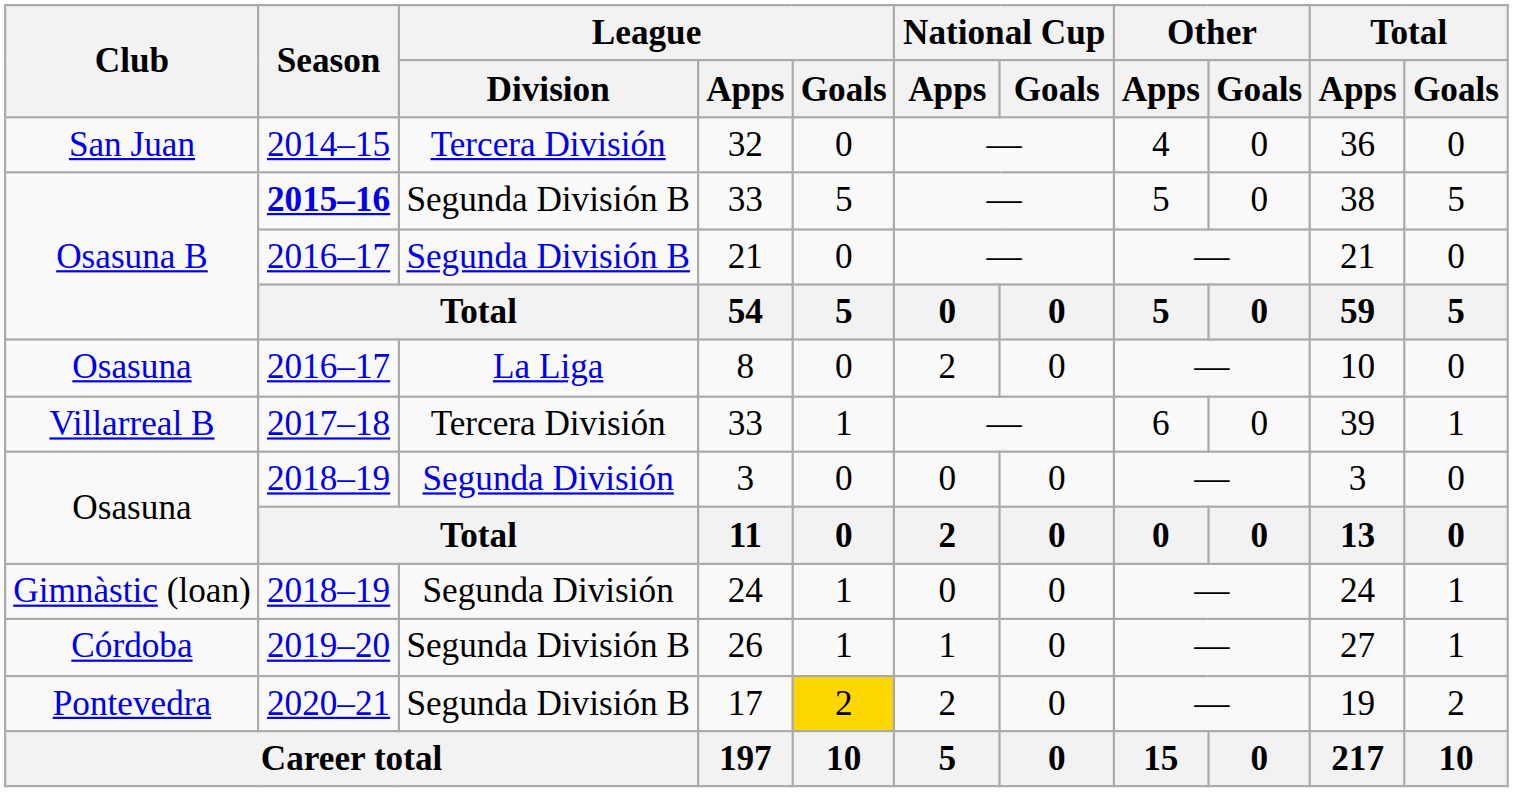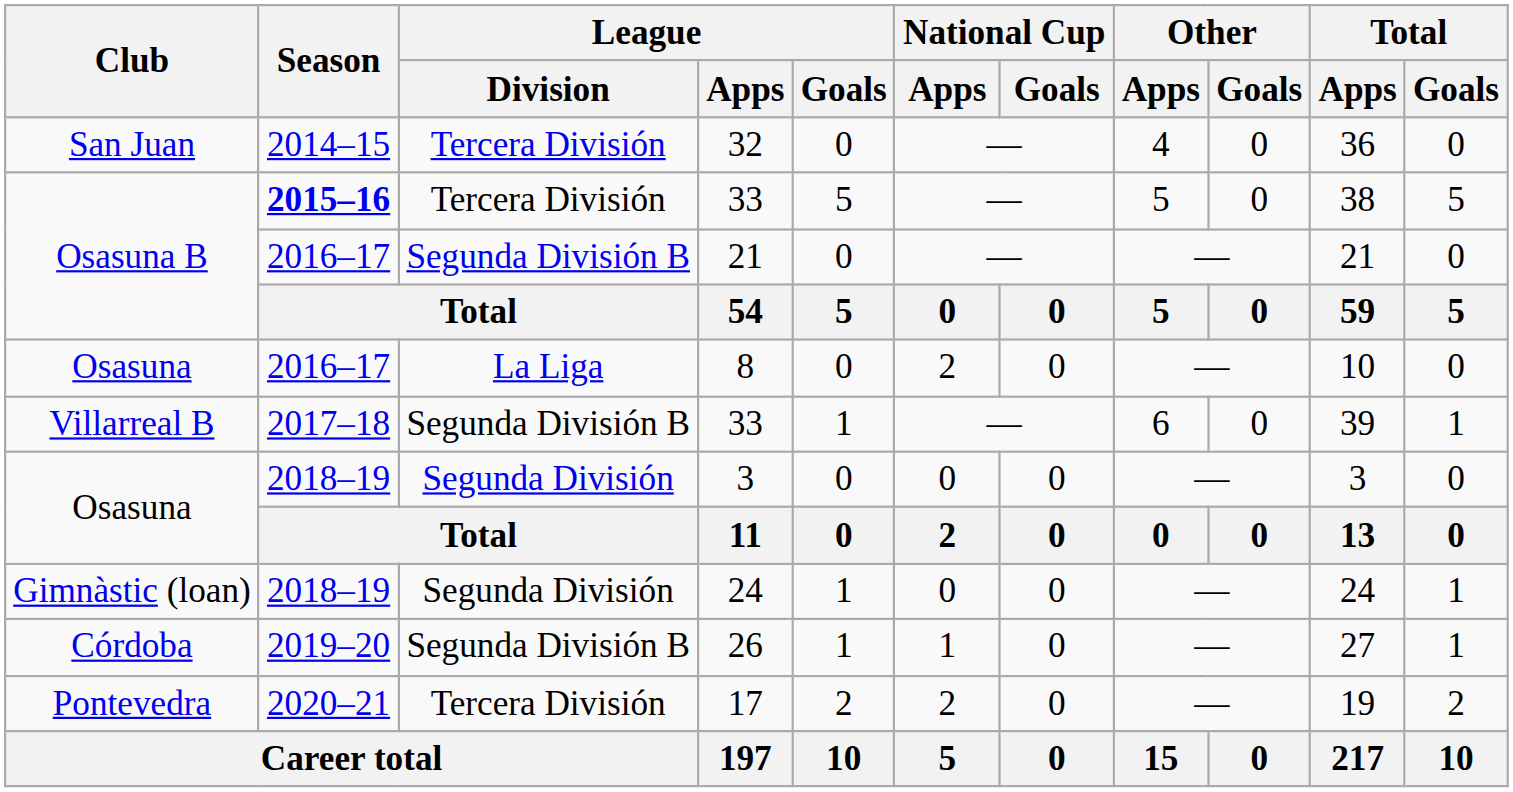Osasuna B / 33 | League / Division: Segunda División B -> Tercera División
Villarreal B / 33 | League / Division: Tercera División -> Segunda División B
17 | League / Division: Segunda División B -> Tercera División
17 | League / Goals: gold background -> no background
